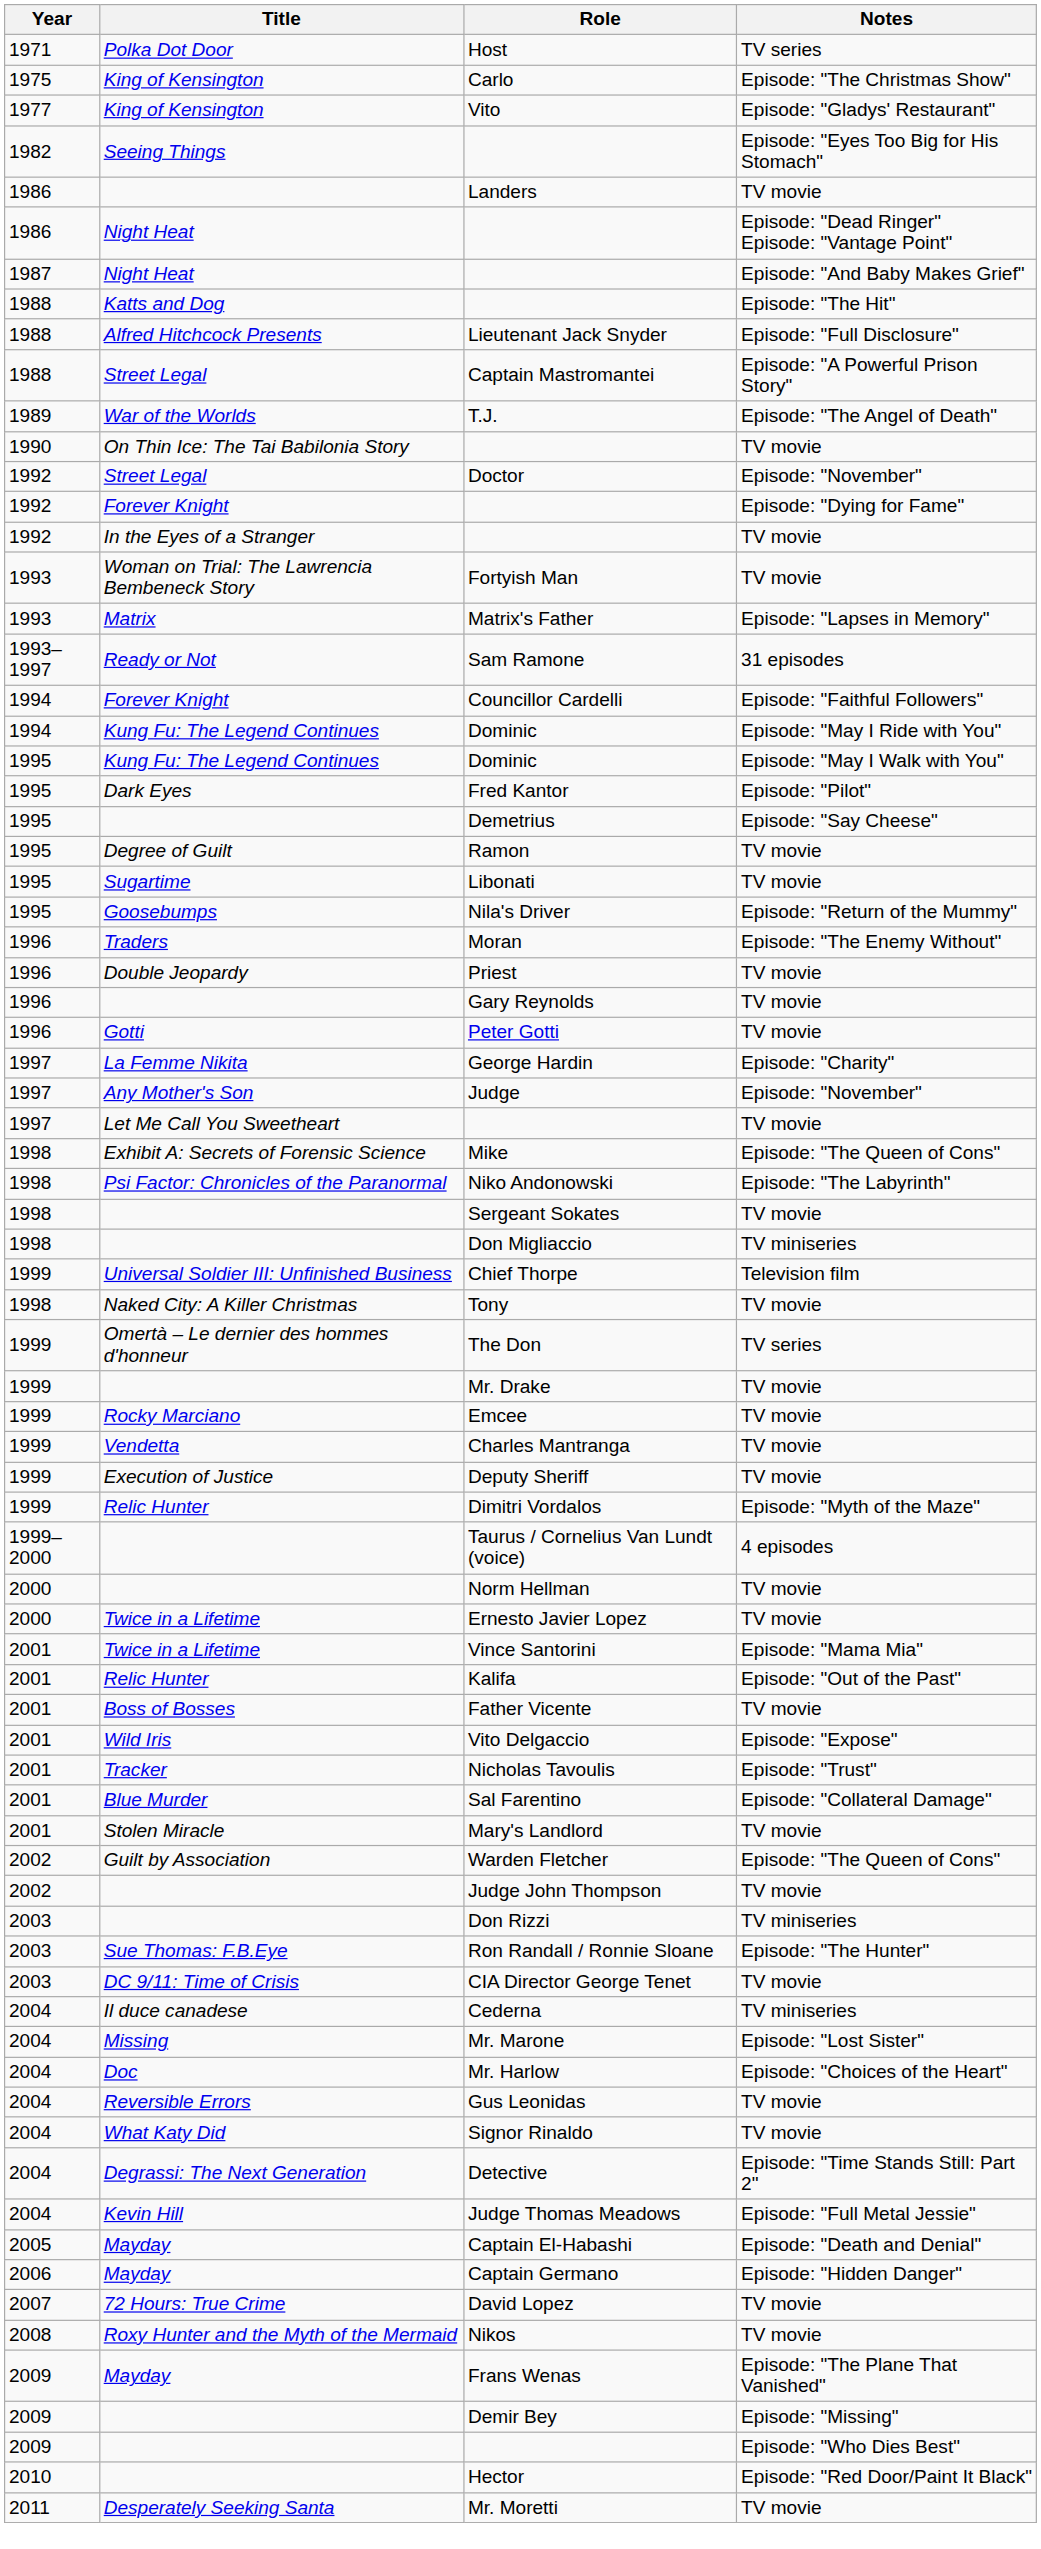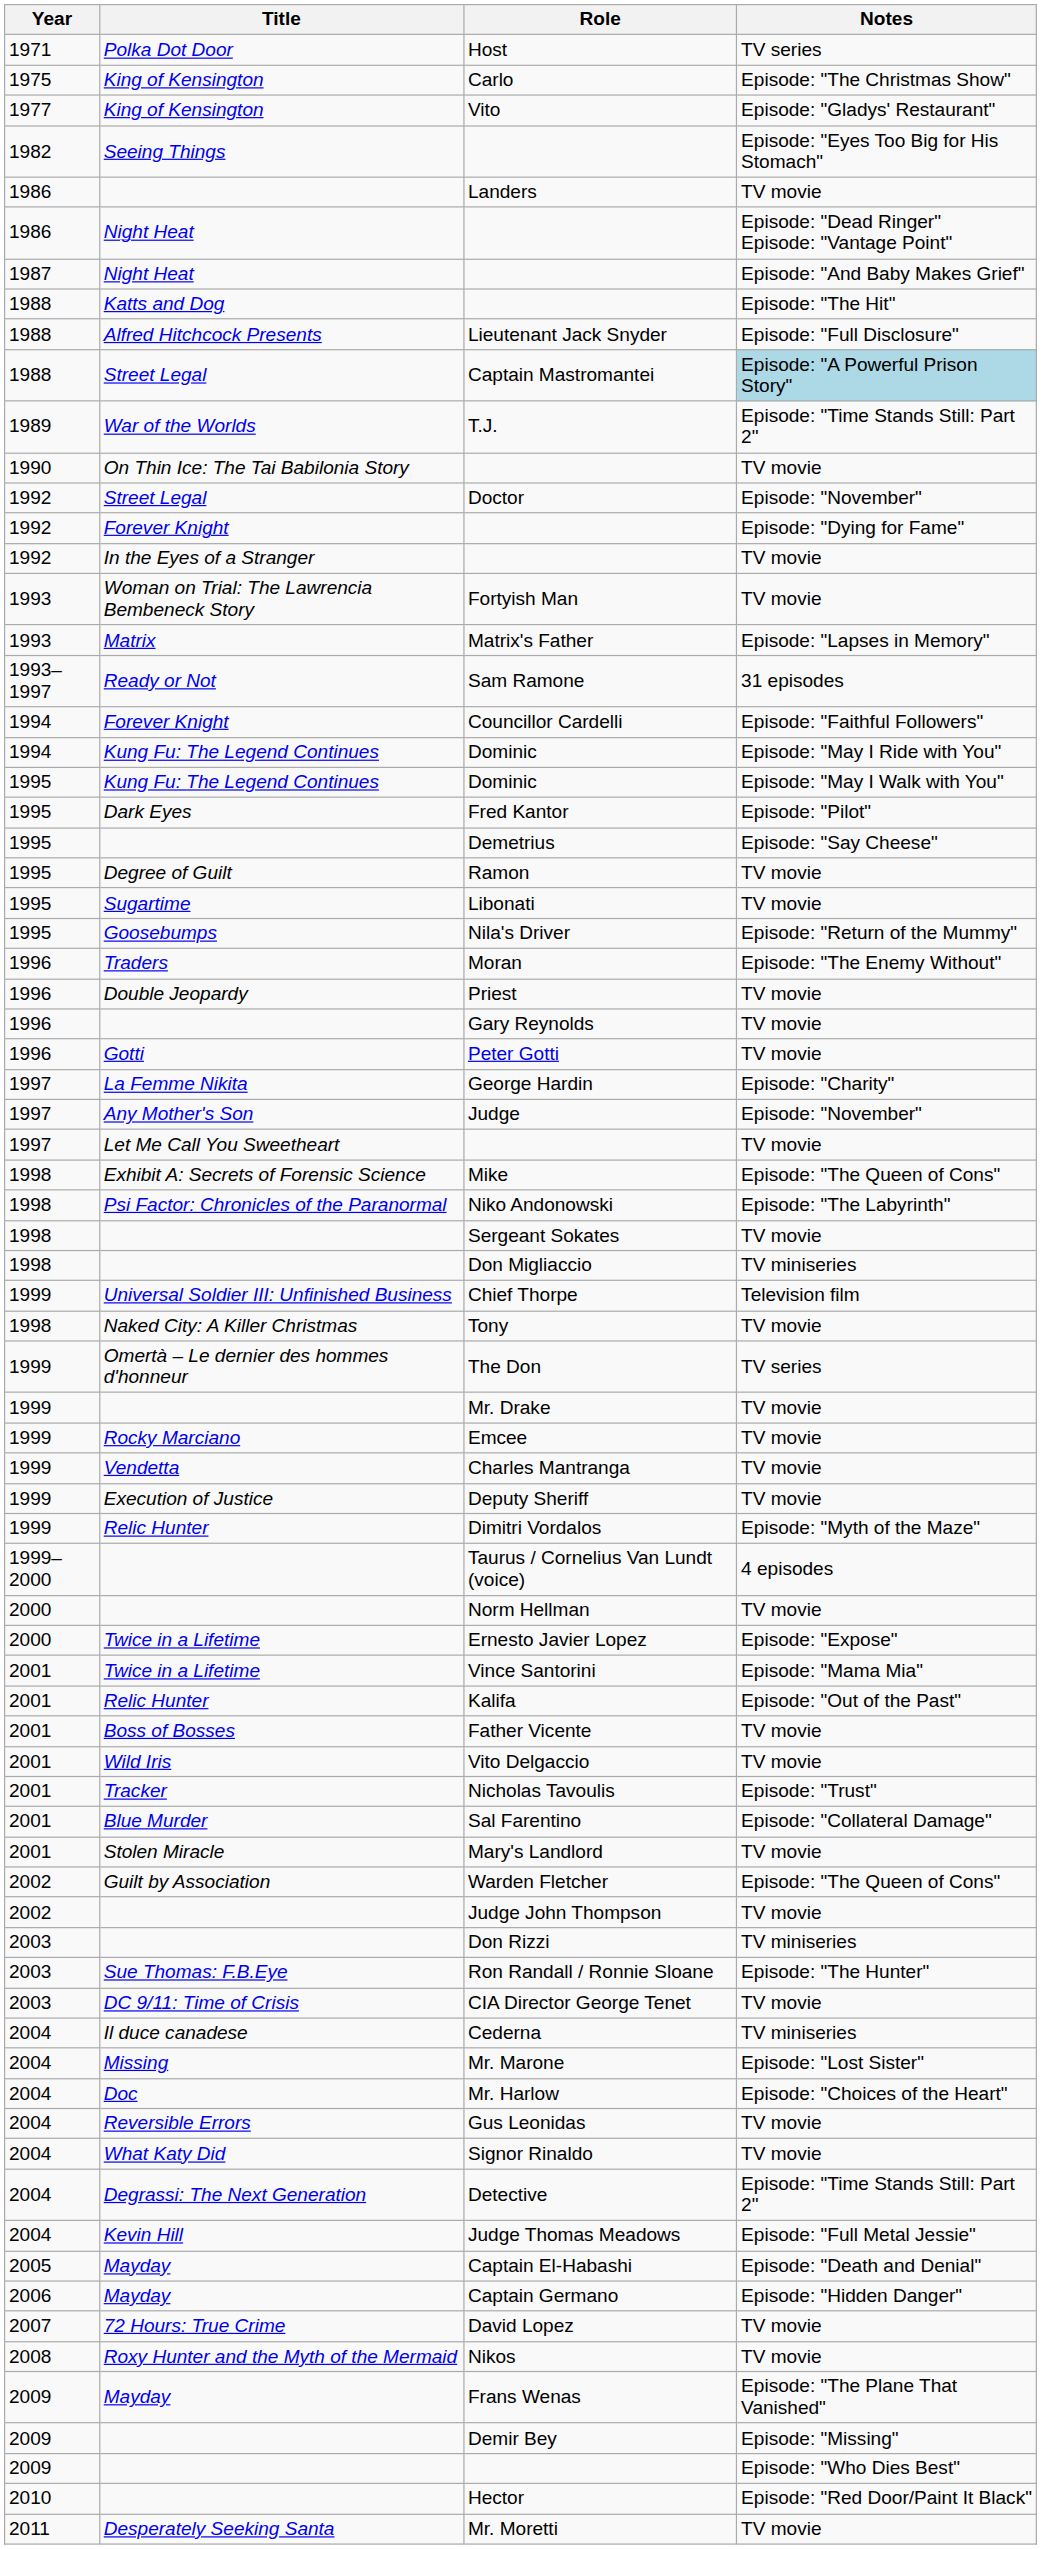Captain Mastromantei | Notes: no background -> lightblue background
T.J. | Notes: Episode: "The Angel of Death" -> Episode: "Time Stands Still: Part 2"
Ernesto Javier Lopez | Notes: TV movie -> Episode: "Expose"
Vito Delgaccio | Notes: Episode: "Expose" -> TV movie
